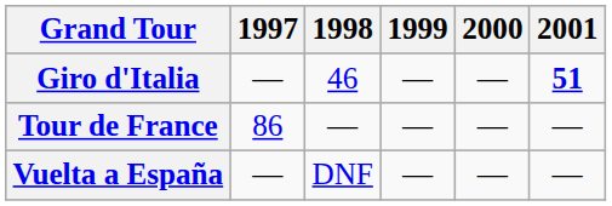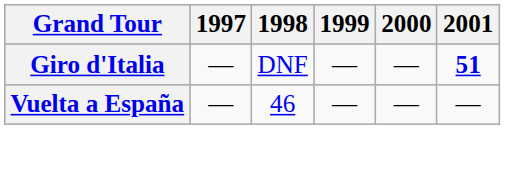Giro d'Italia | 1998: 46 -> DNF
- row: Tour de France | 86 | — | — | — | —
Vuelta a España | 1998: DNF -> 46
